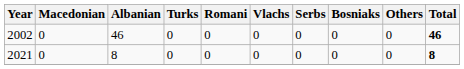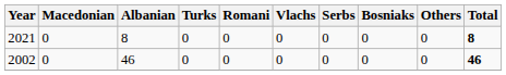rows swapped: 2002 <-> 2021
